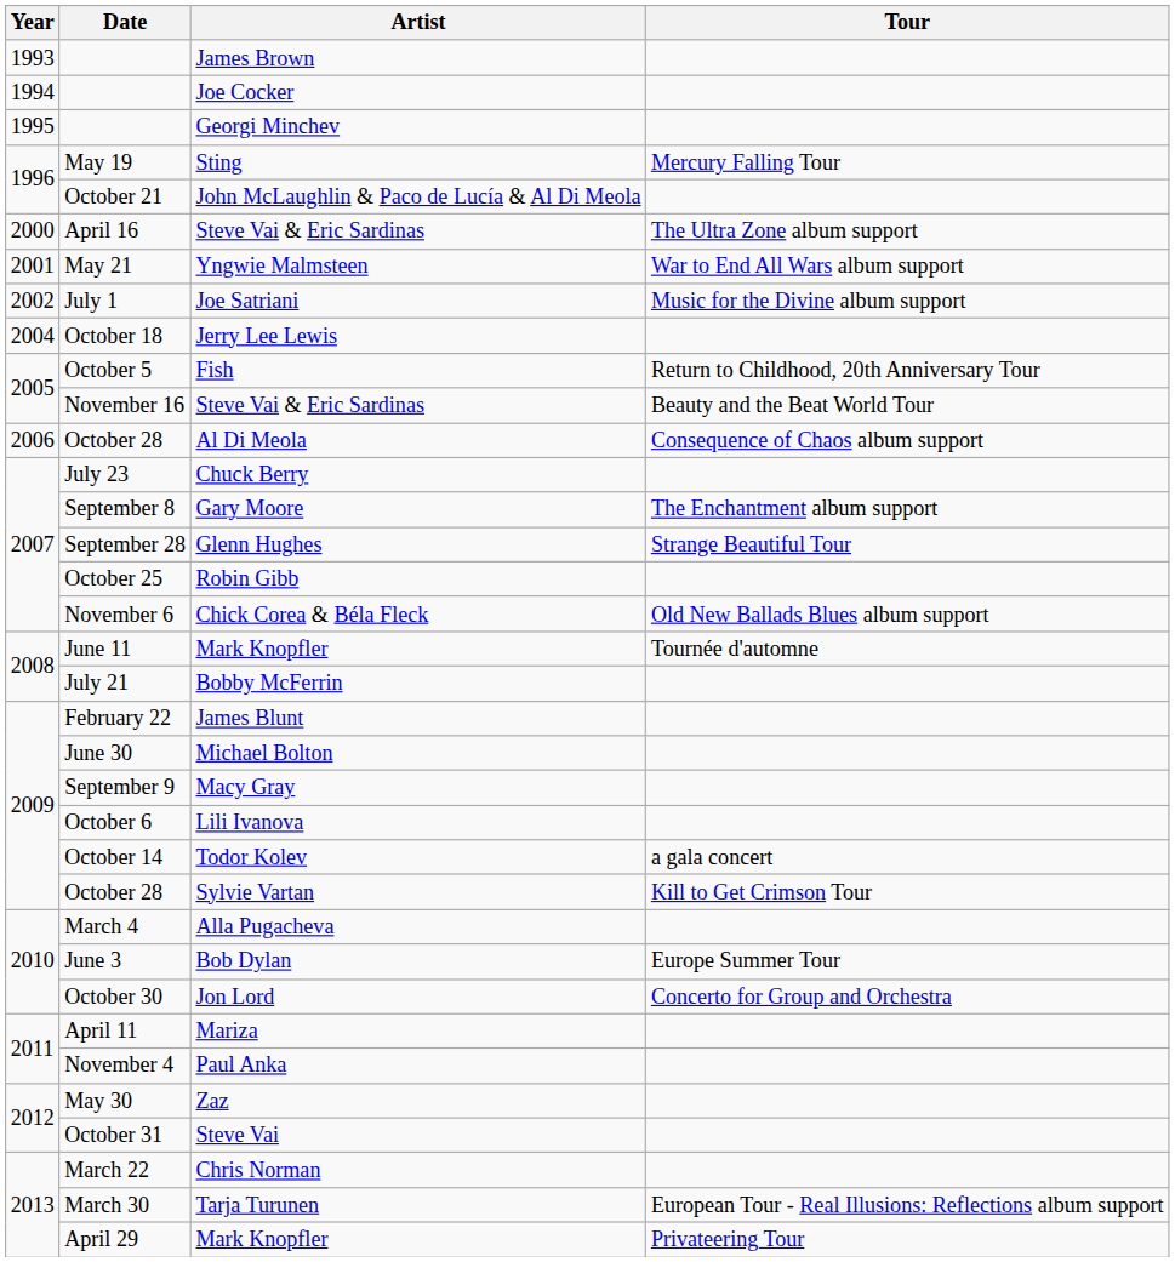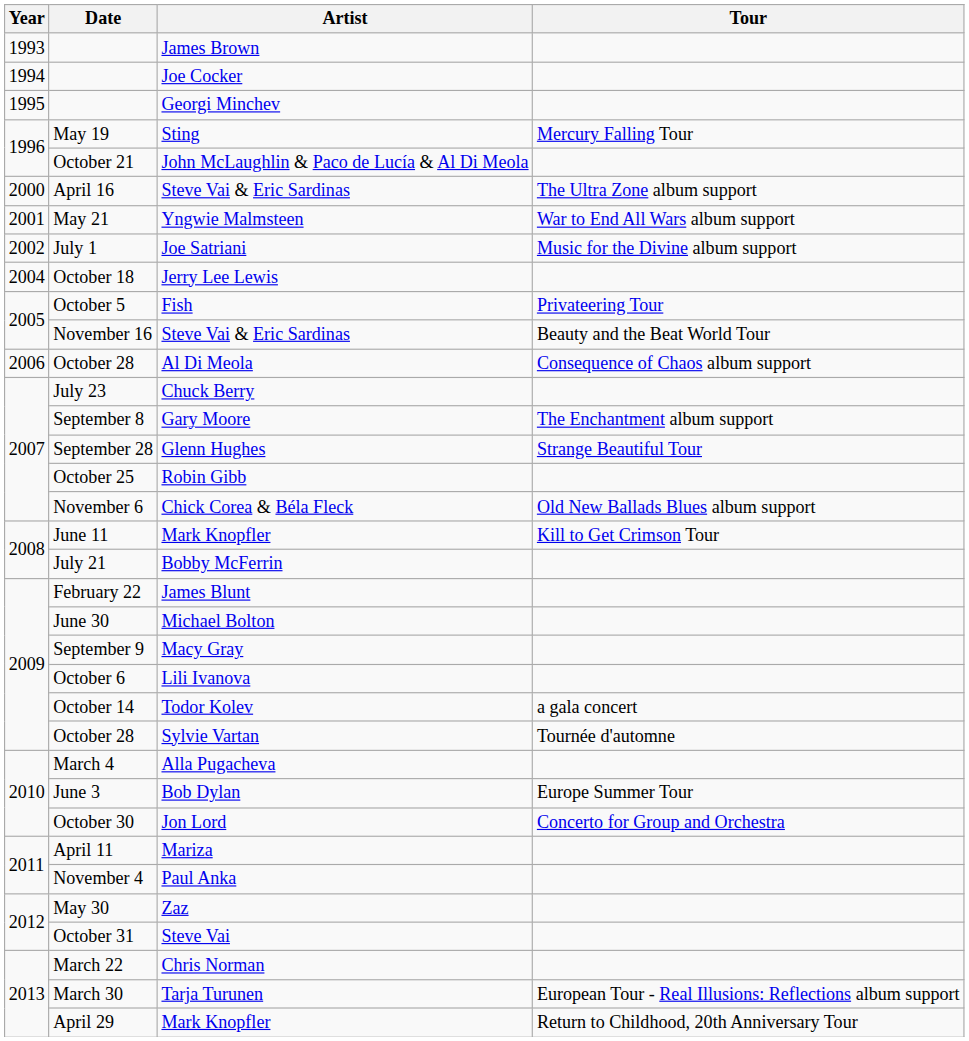Fish | Tour: Return to Childhood, 20th Anniversary Tour -> Privateering Tour
June 11 / Mark Knopfler | Tour: Tournée d'automne -> Kill to Get Crimson Tour
Sylvie Vartan | Tour: Kill to Get Crimson Tour -> Tournée d'automne
April 29 / Mark Knopfler | Tour: Privateering Tour -> Return to Childhood, 20th Anniversary Tour
